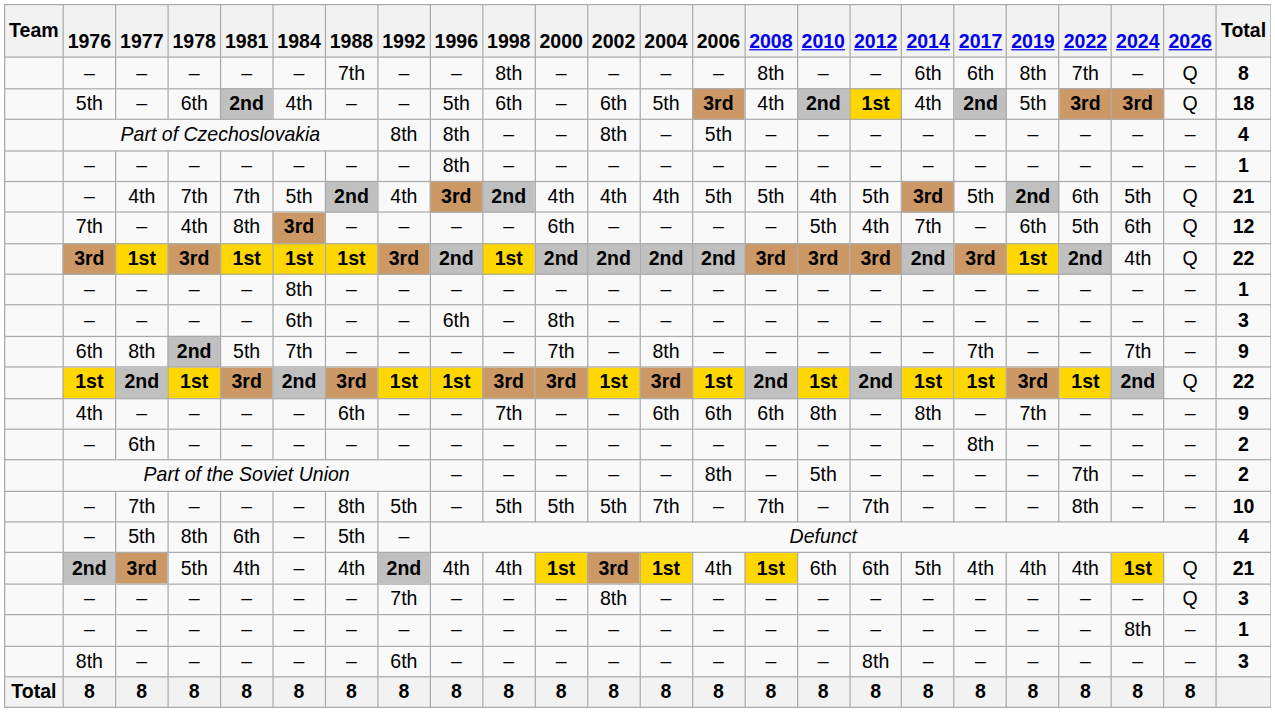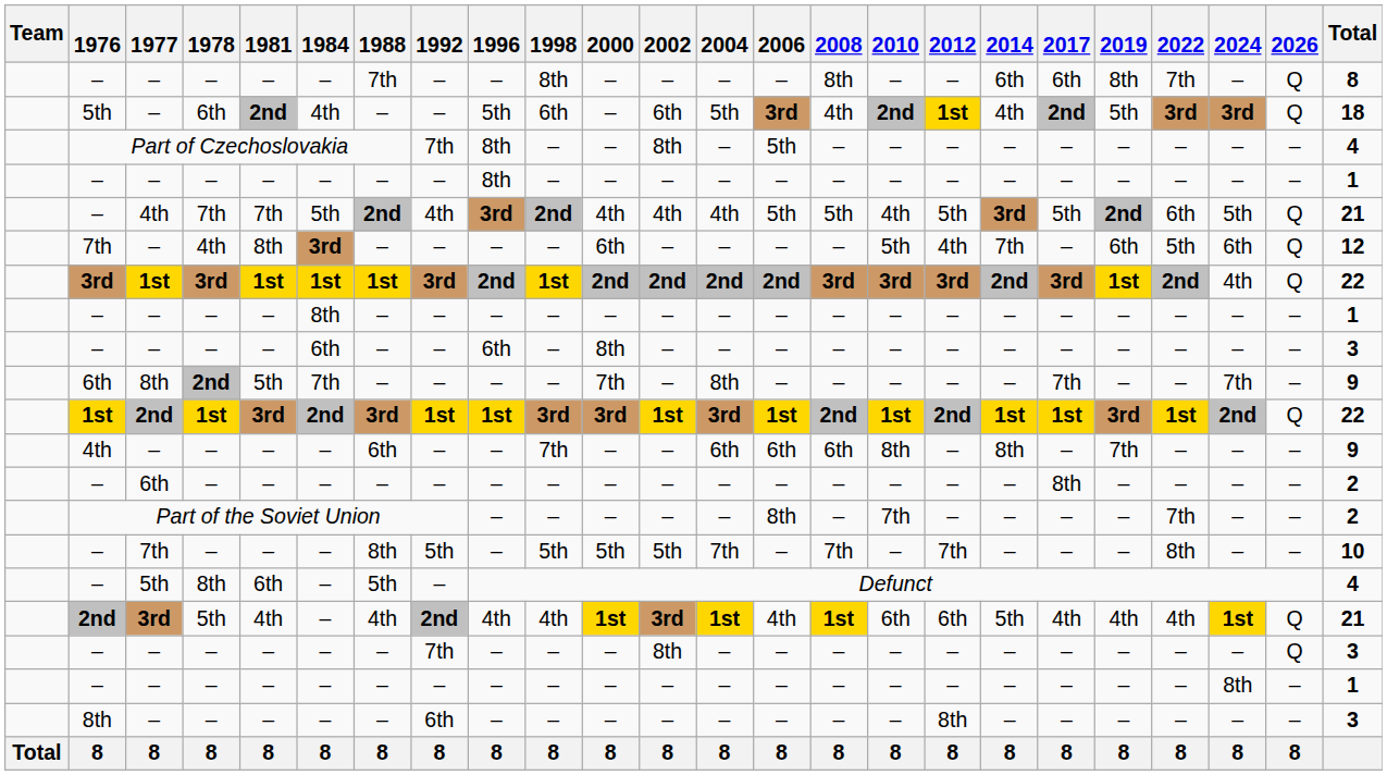Part of Czechoslovakia | 1992: 8th -> 7th
Part of the Soviet Union | 2010: 5th -> 7th
